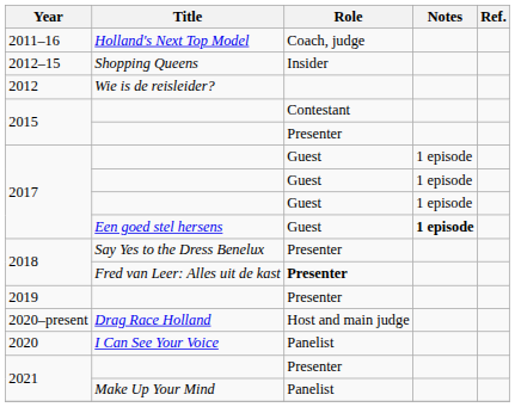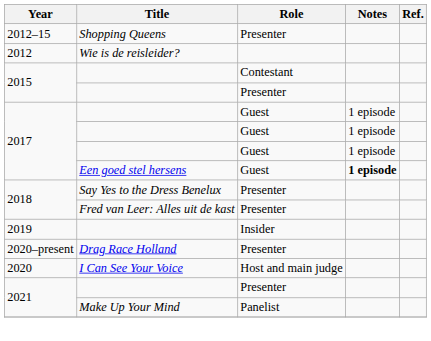- row: 2011–16 | Holland's Next Top Model | Coach, judge
2012–15 | Role: Insider -> Presenter
2018 / Fred van Leer: Alles uit de kast | Role: bold -> normal
2019 | Role: Presenter -> Insider
2020–present | Role: Host and main judge -> Presenter
2020 | Role: Panelist -> Host and main judge
